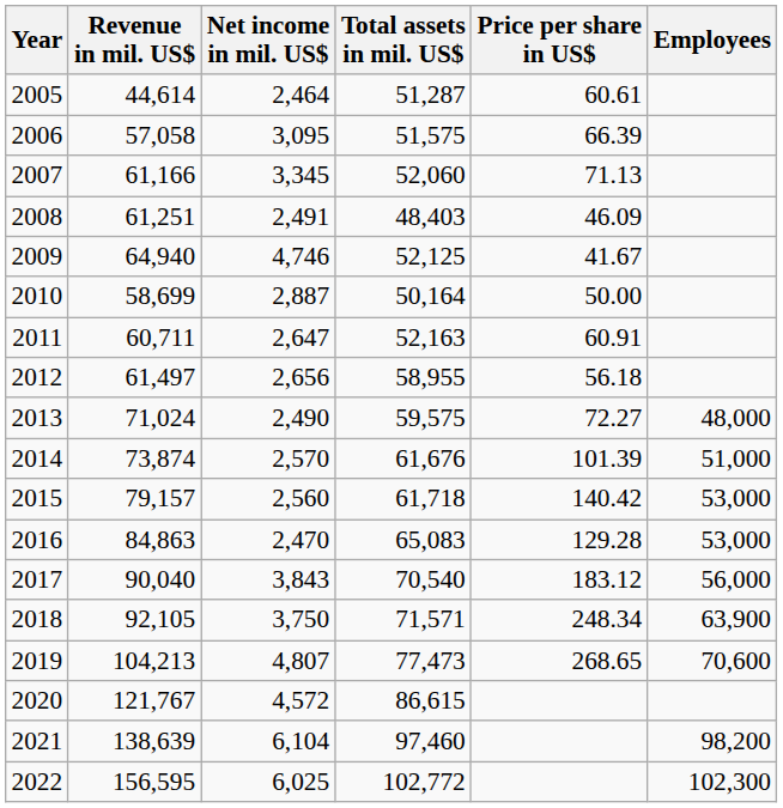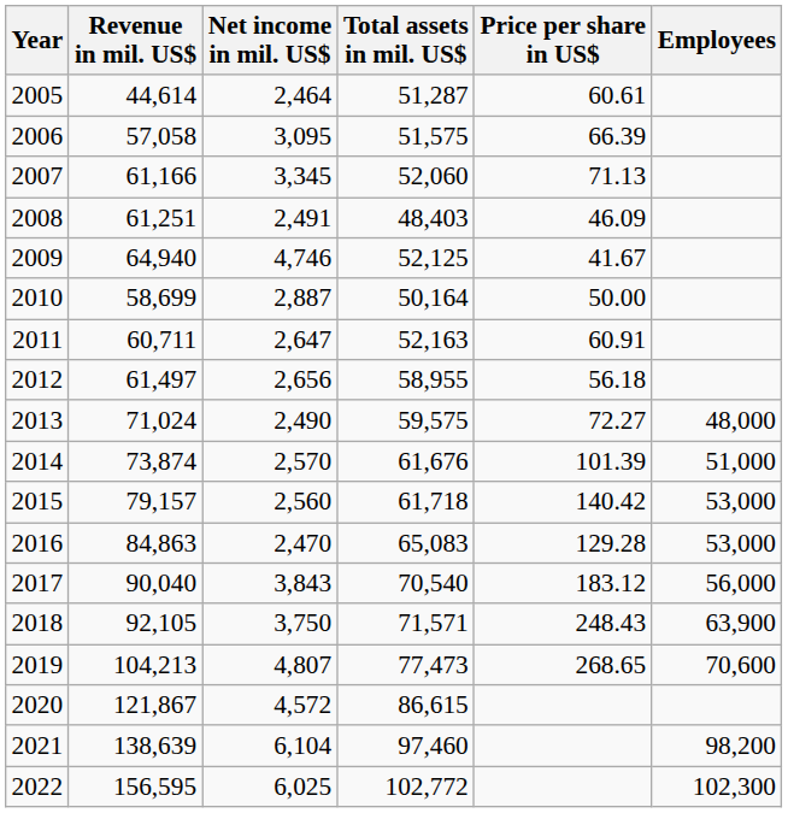2018 | Price per share in US$: 248.34 -> 248.43
2020 | Revenue in mil. US$: 121,767 -> 121,867
